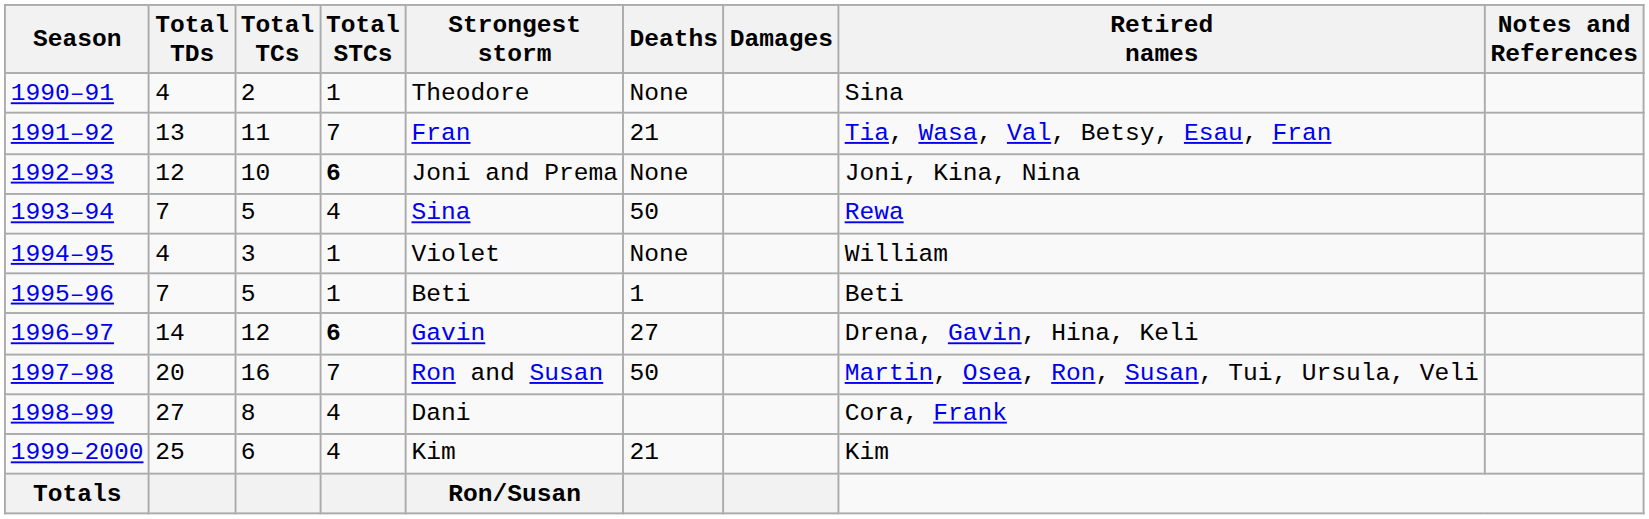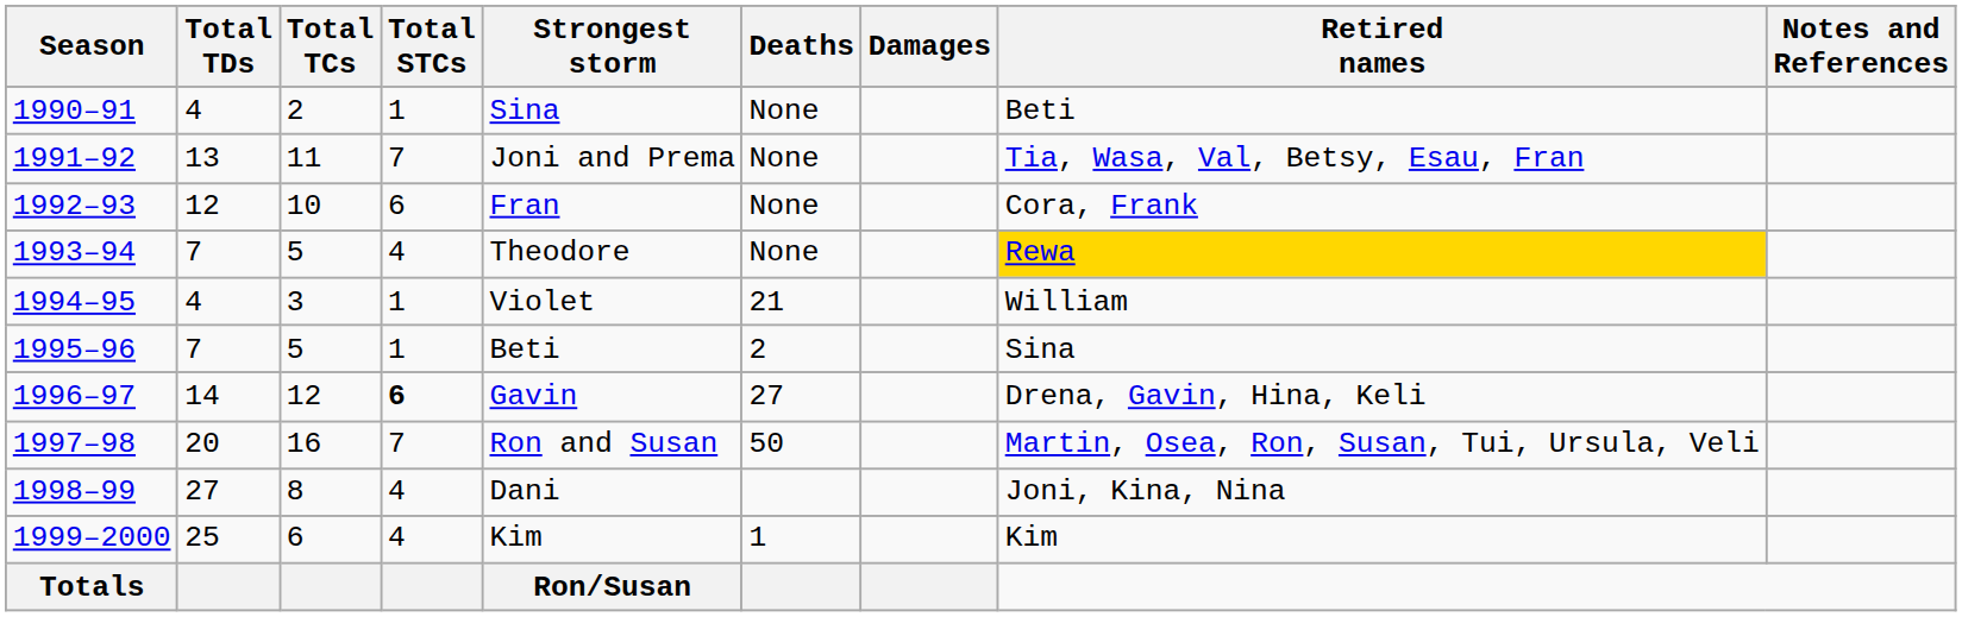1990–91 | Strongest storm: Theodore -> Sina
1990–91 | Retired names: Sina -> Beti
1991–92 | Strongest storm: Fran -> Joni and Prema
1991–92 | Deaths: 21 -> None
1992–93 | Total STCs: bold -> normal
1992–93 | Strongest storm: Joni and Prema -> Fran
1992–93 | Retired names: Joni, Kina, Nina -> Cora, Frank
1993–94 | Strongest storm: Sina -> Theodore
1993–94 | Deaths: 50 -> None
1993–94 | Retired names: no background -> gold background
1994–95 | Deaths: None -> 21
1995–96 | Deaths: 1 -> 2
1995–96 | Retired names: Beti -> Sina
1998–99 | Retired names: Cora, Frank -> Joni, Kina, Nina
1999–2000 | Deaths: 21 -> 1
